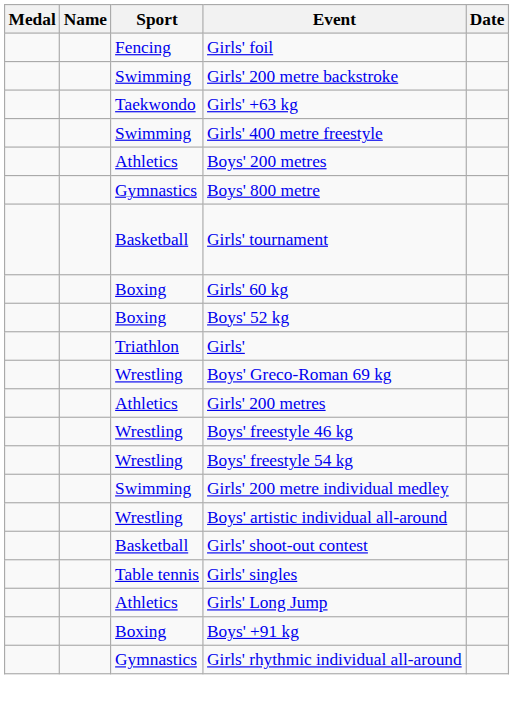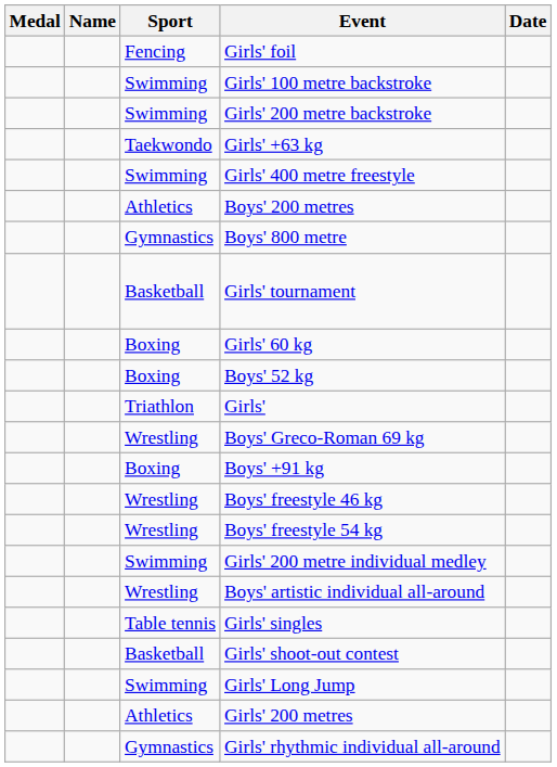+ row: Swimming | Girls' 100 metre backstroke
rows swapped: Boys' +91 kg <-> Girls' 200 metres
rows swapped: Girls' singles <-> Girls' shoot-out contest
Girls' Long Jump | Sport: Athletics -> Swimming
